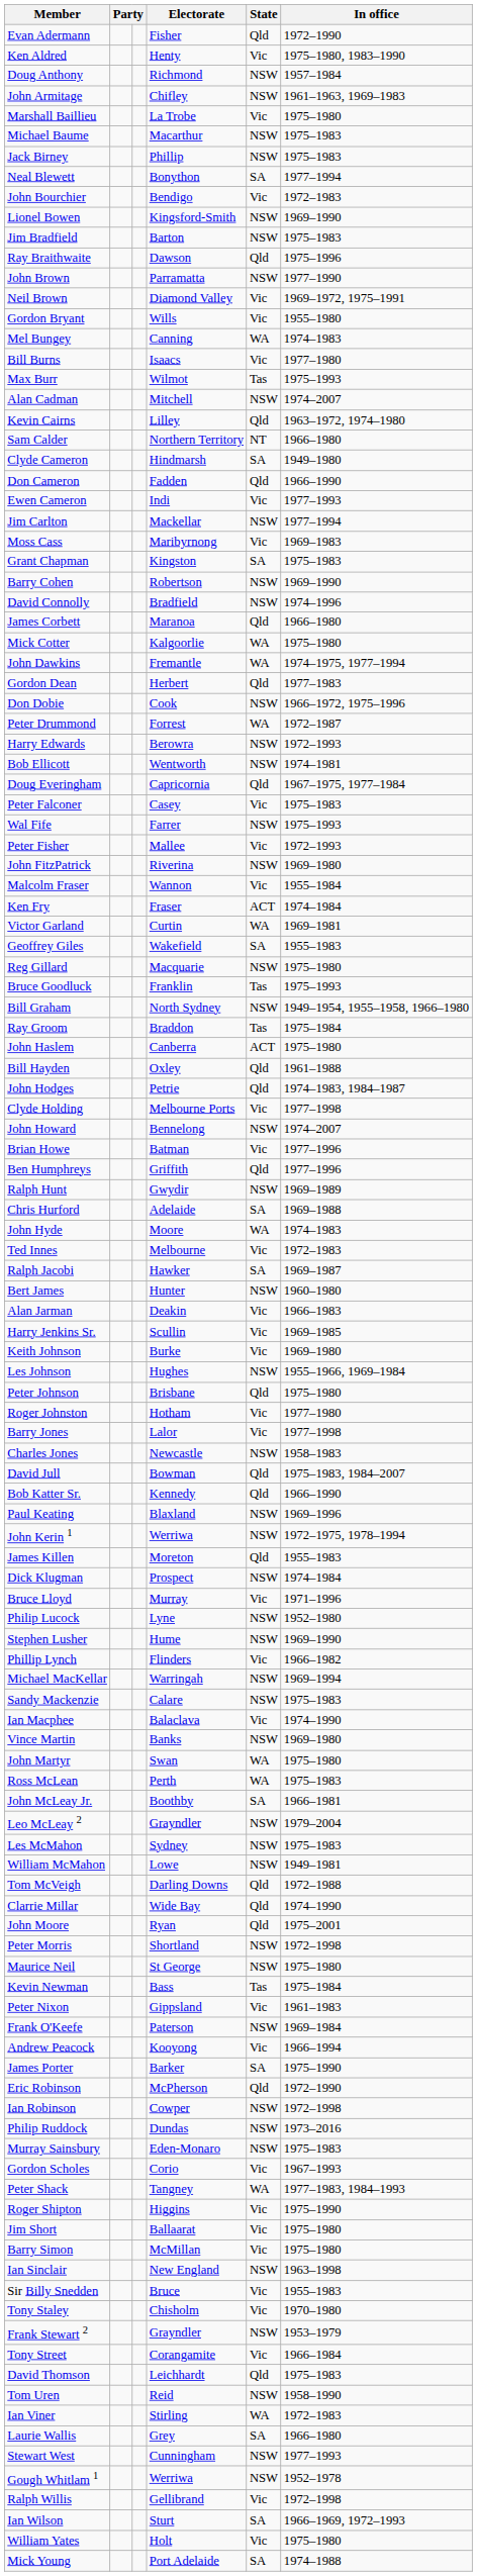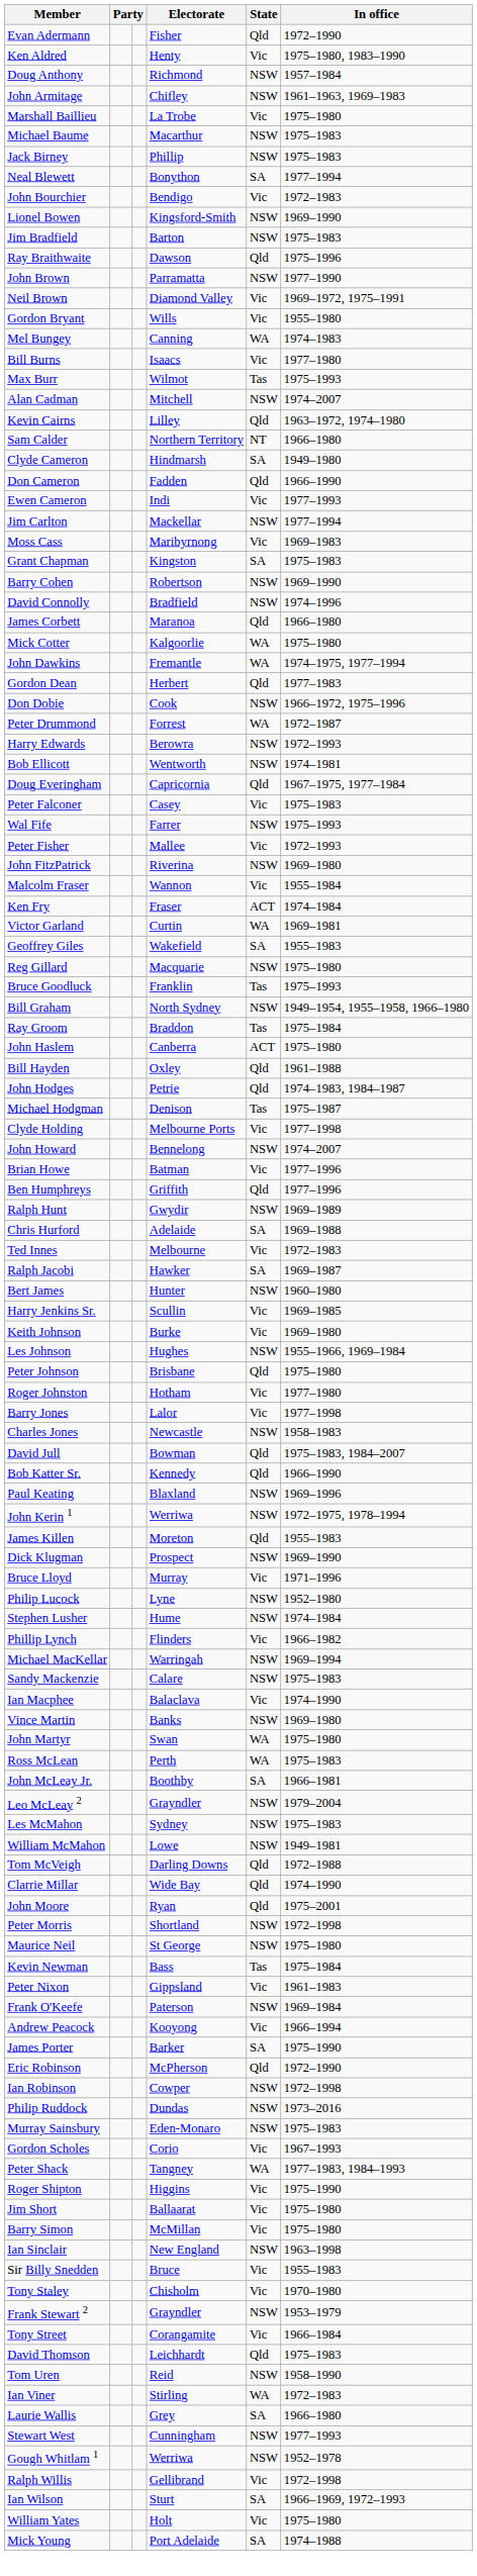+ row: Michael Hodgman | Denison | Tas | 1975–1987
- row: John Hyde | Moore | WA | 1974–1983
- row: Alan Jarman | Deakin | Vic | 1966–1983
Dick Klugman | In office: 1974–1984 -> 1969–1990
Stephen Lusher | In office: 1969–1990 -> 1974–1984
